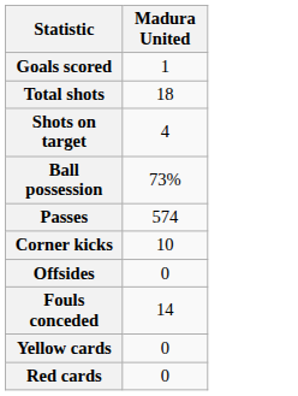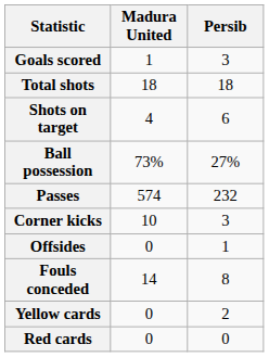+ column: Persib | 3 | 18 | 6 | 27% | 232 | 3 | 1 | 8 | 2 | 0
